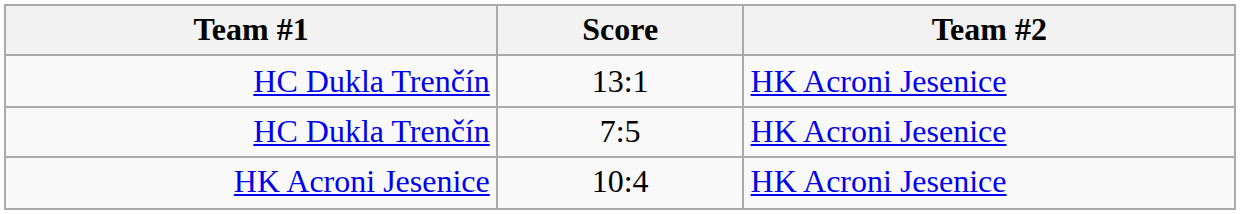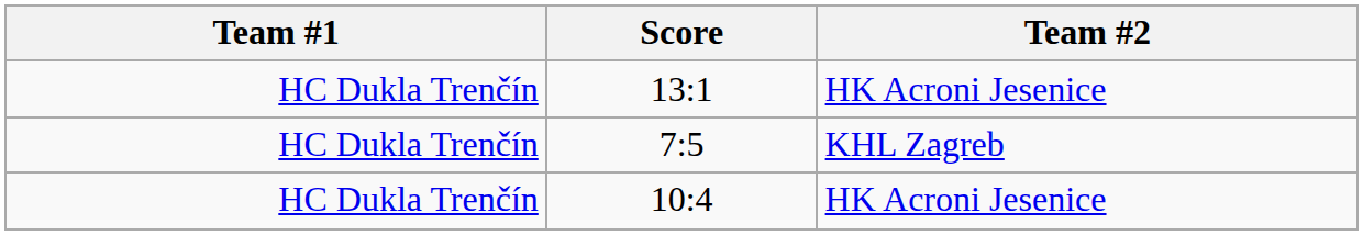7:5 | Team #2: HK Acroni Jesenice -> KHL Zagreb
10:4 | Team #1: HK Acroni Jesenice -> HC Dukla Trenčín
